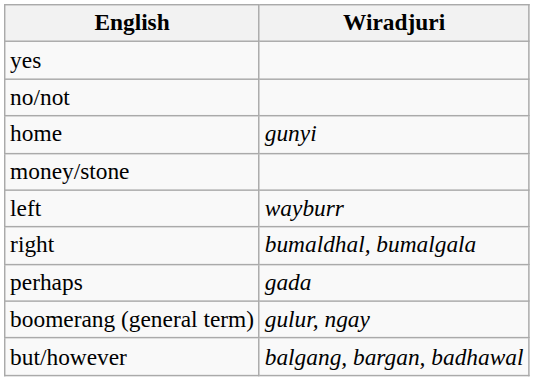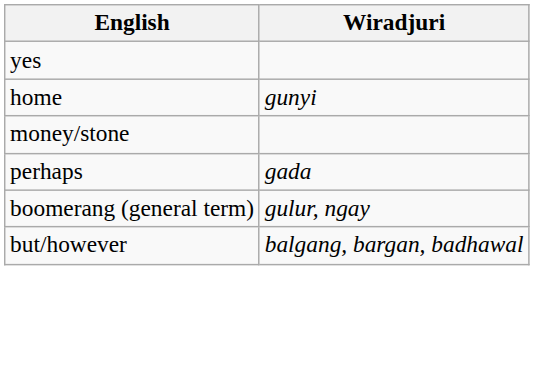- row: no/not
- row: left | wayburr
- row: right | bumaldhal, bumalgala
